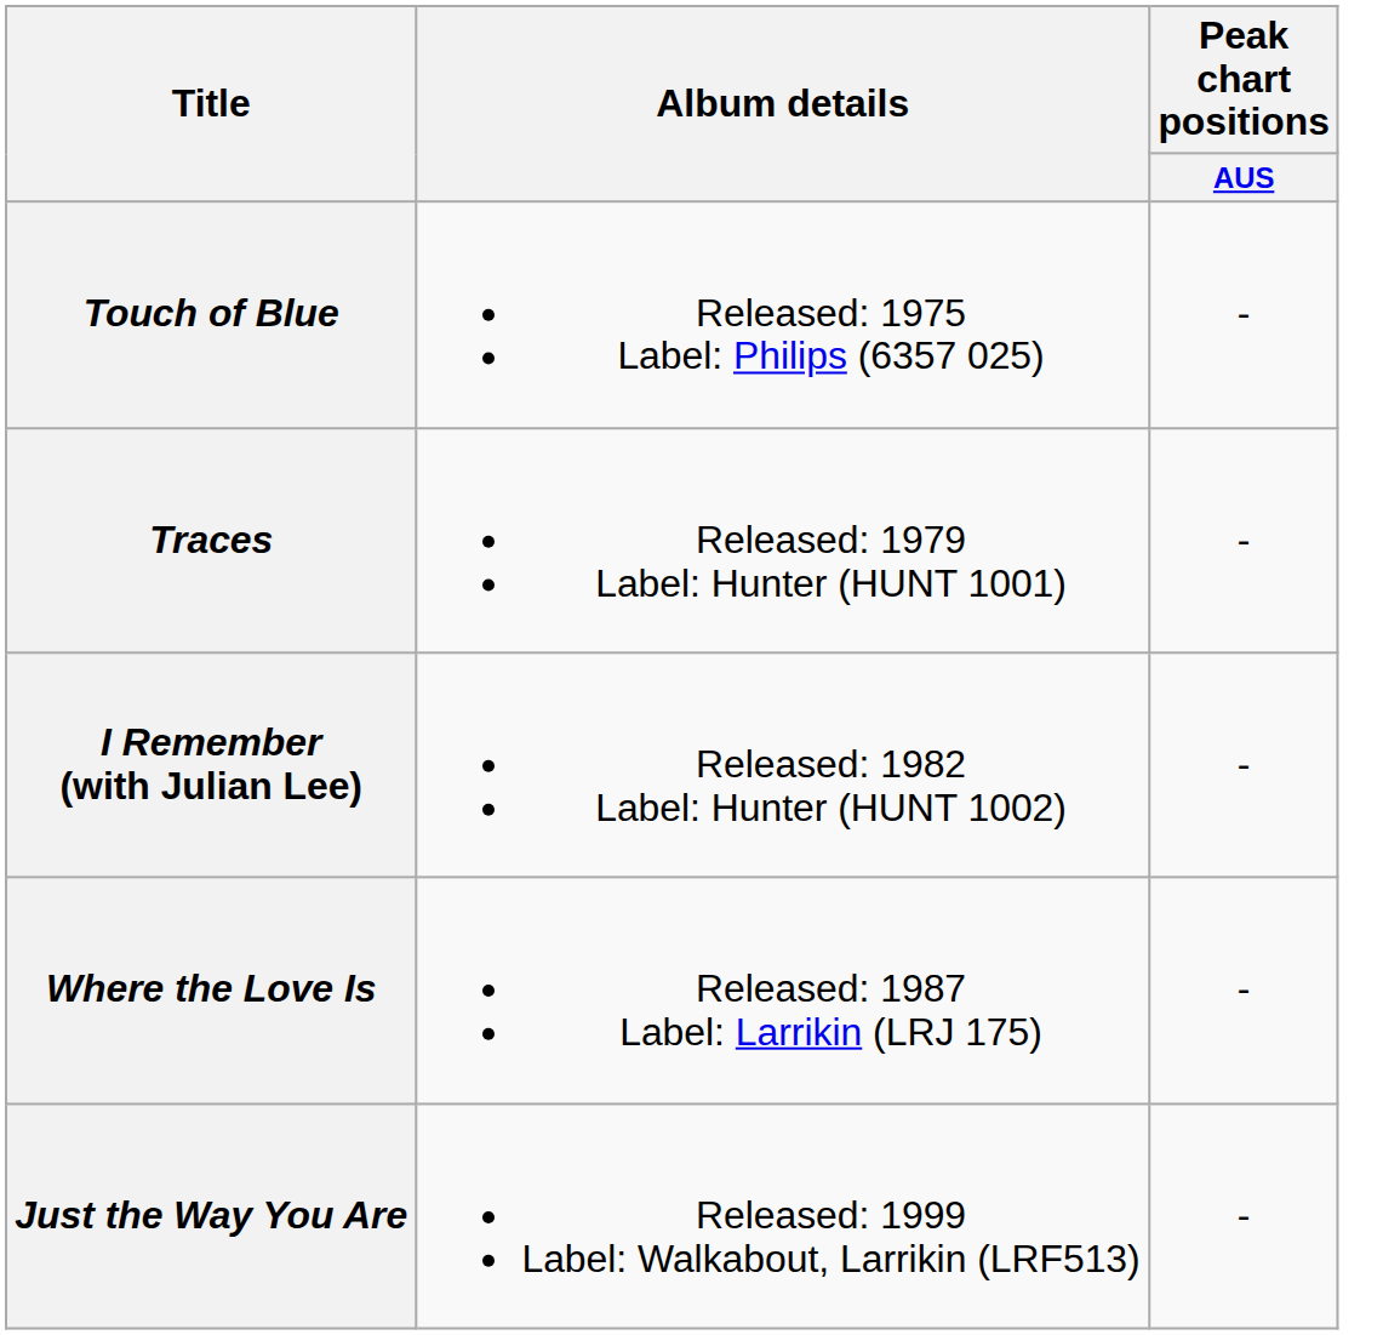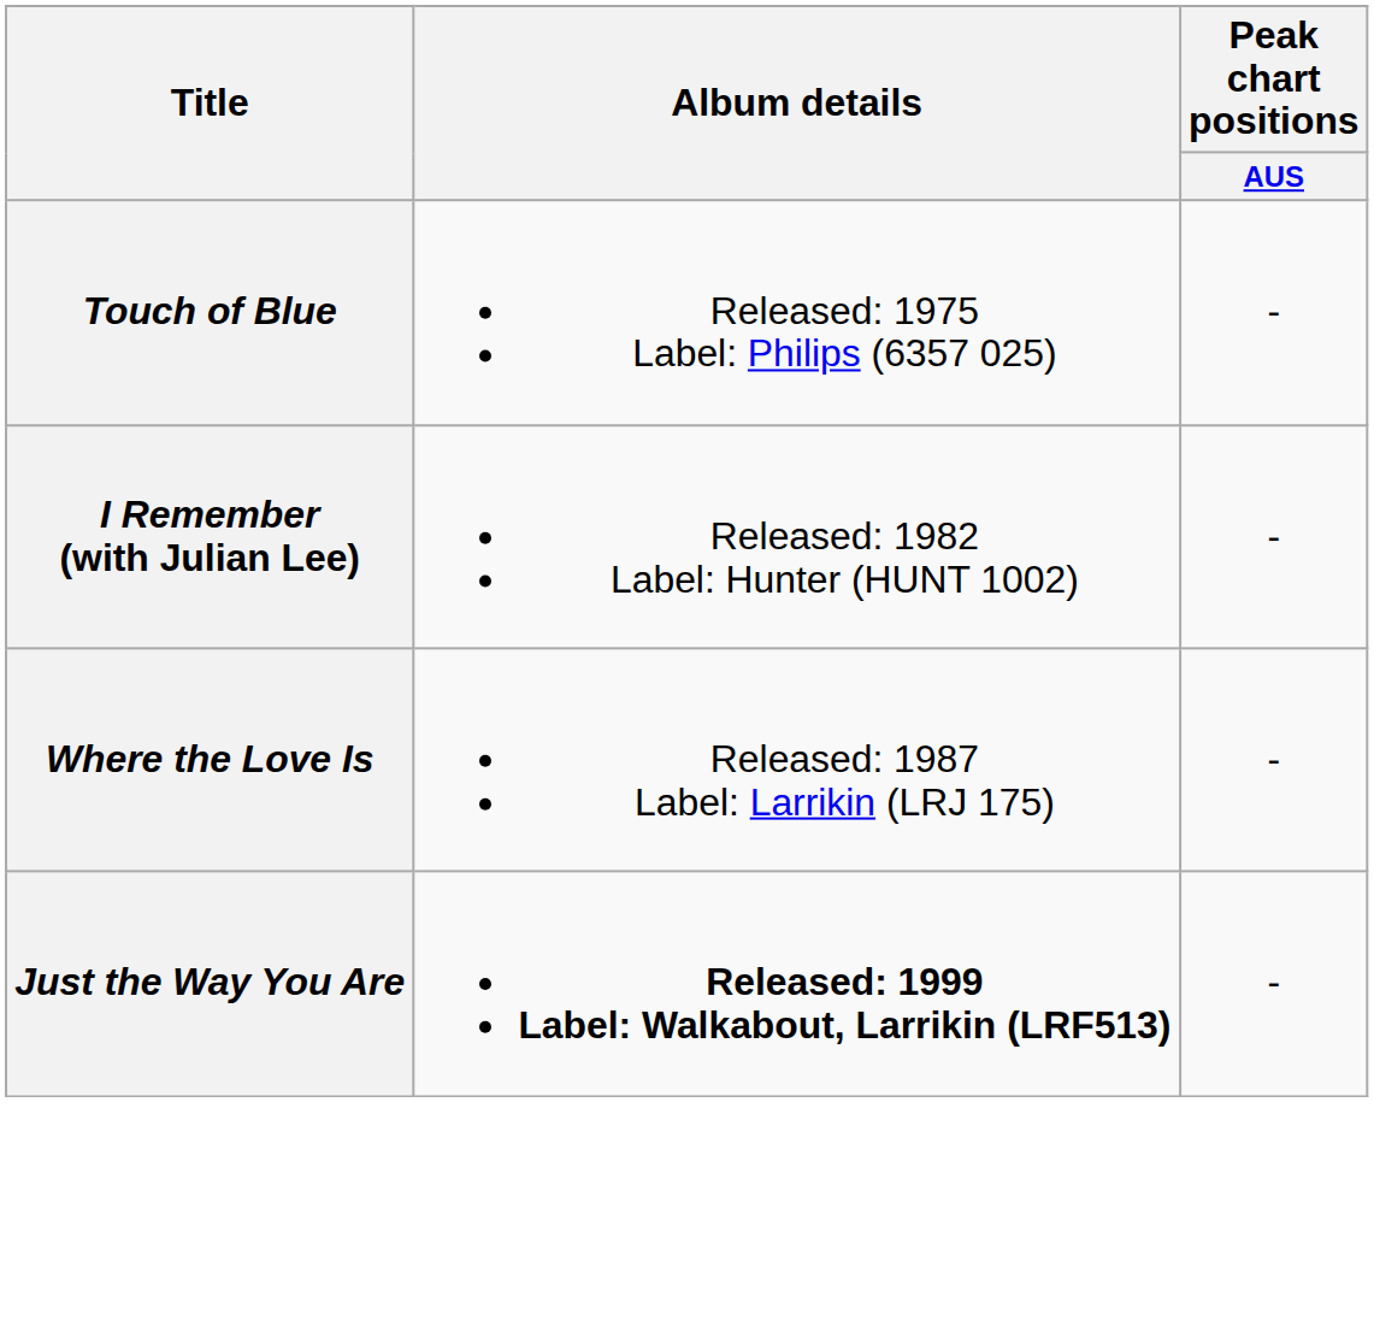- row: Traces | Released: 1979 Label: Hunter (HUNT 1001) | -
Just the Way You Are | Album details: normal -> bold
